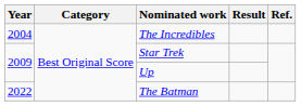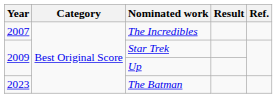The Incredibles | Year: 2004 -> 2007
The Batman | Year: 2022 -> 2023
